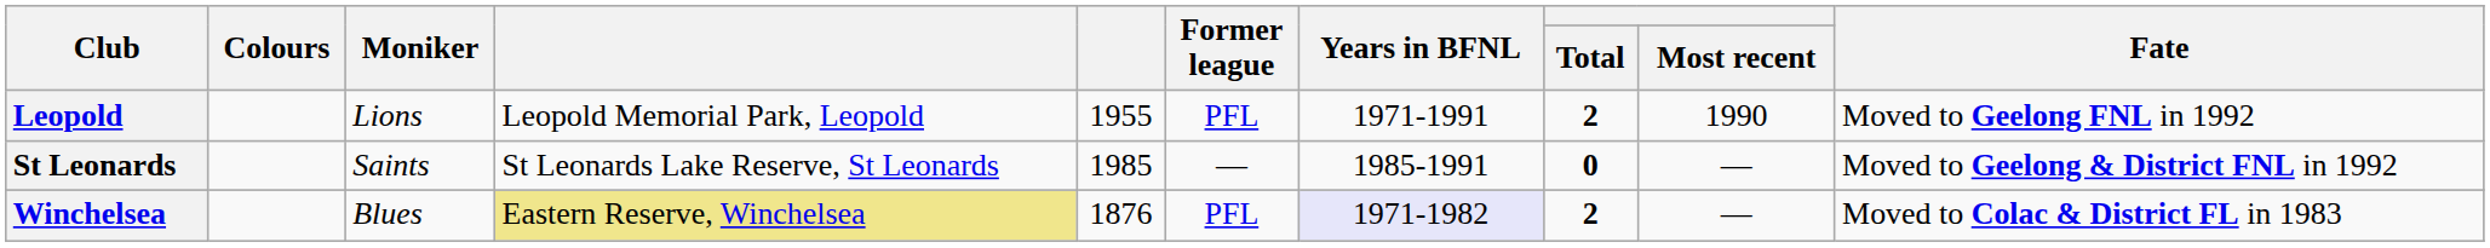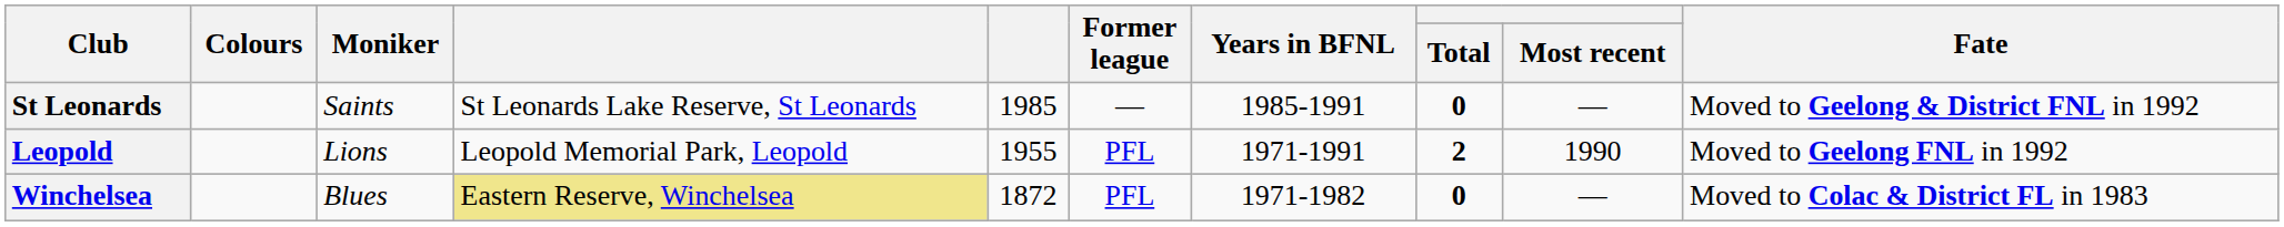rows swapped: Leopold <-> St Leonards
Winchelsea | column 5: 1876 -> 1872
Winchelsea | Years in BFNL: lavender background -> no background
Winchelsea | Total: 2 -> 0
